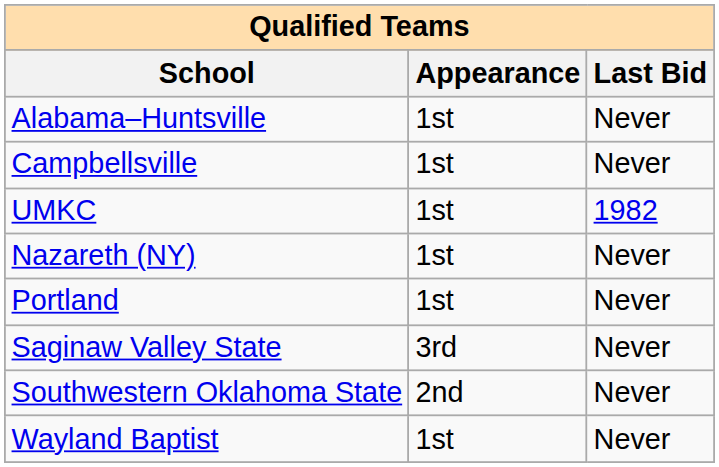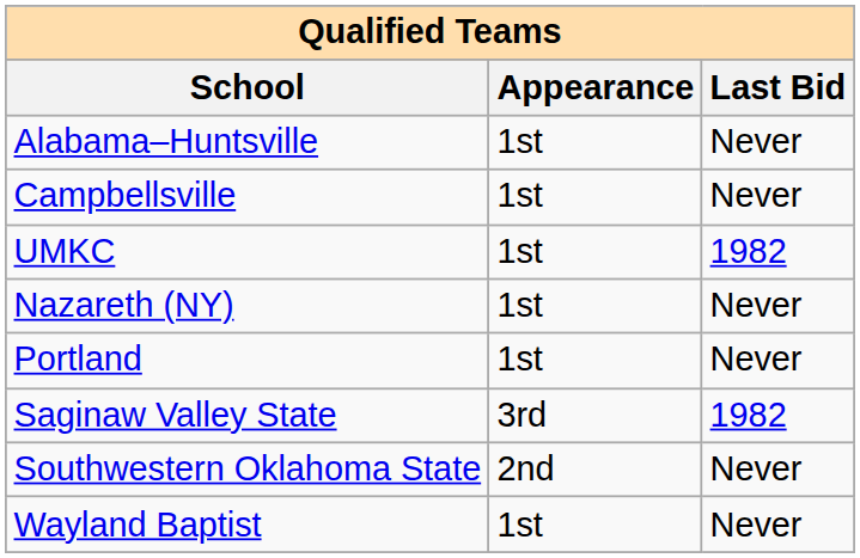Saginaw Valley State | Last Bid: Never -> 1982
